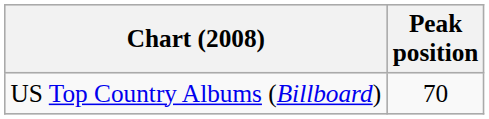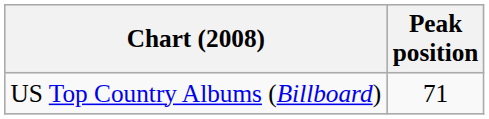US Top Country Albums (Billboard) | Peak position: 70 -> 71
